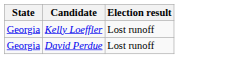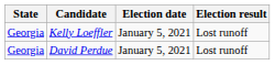+ column: Election date | January 5, 2021 | January 5, 2021
